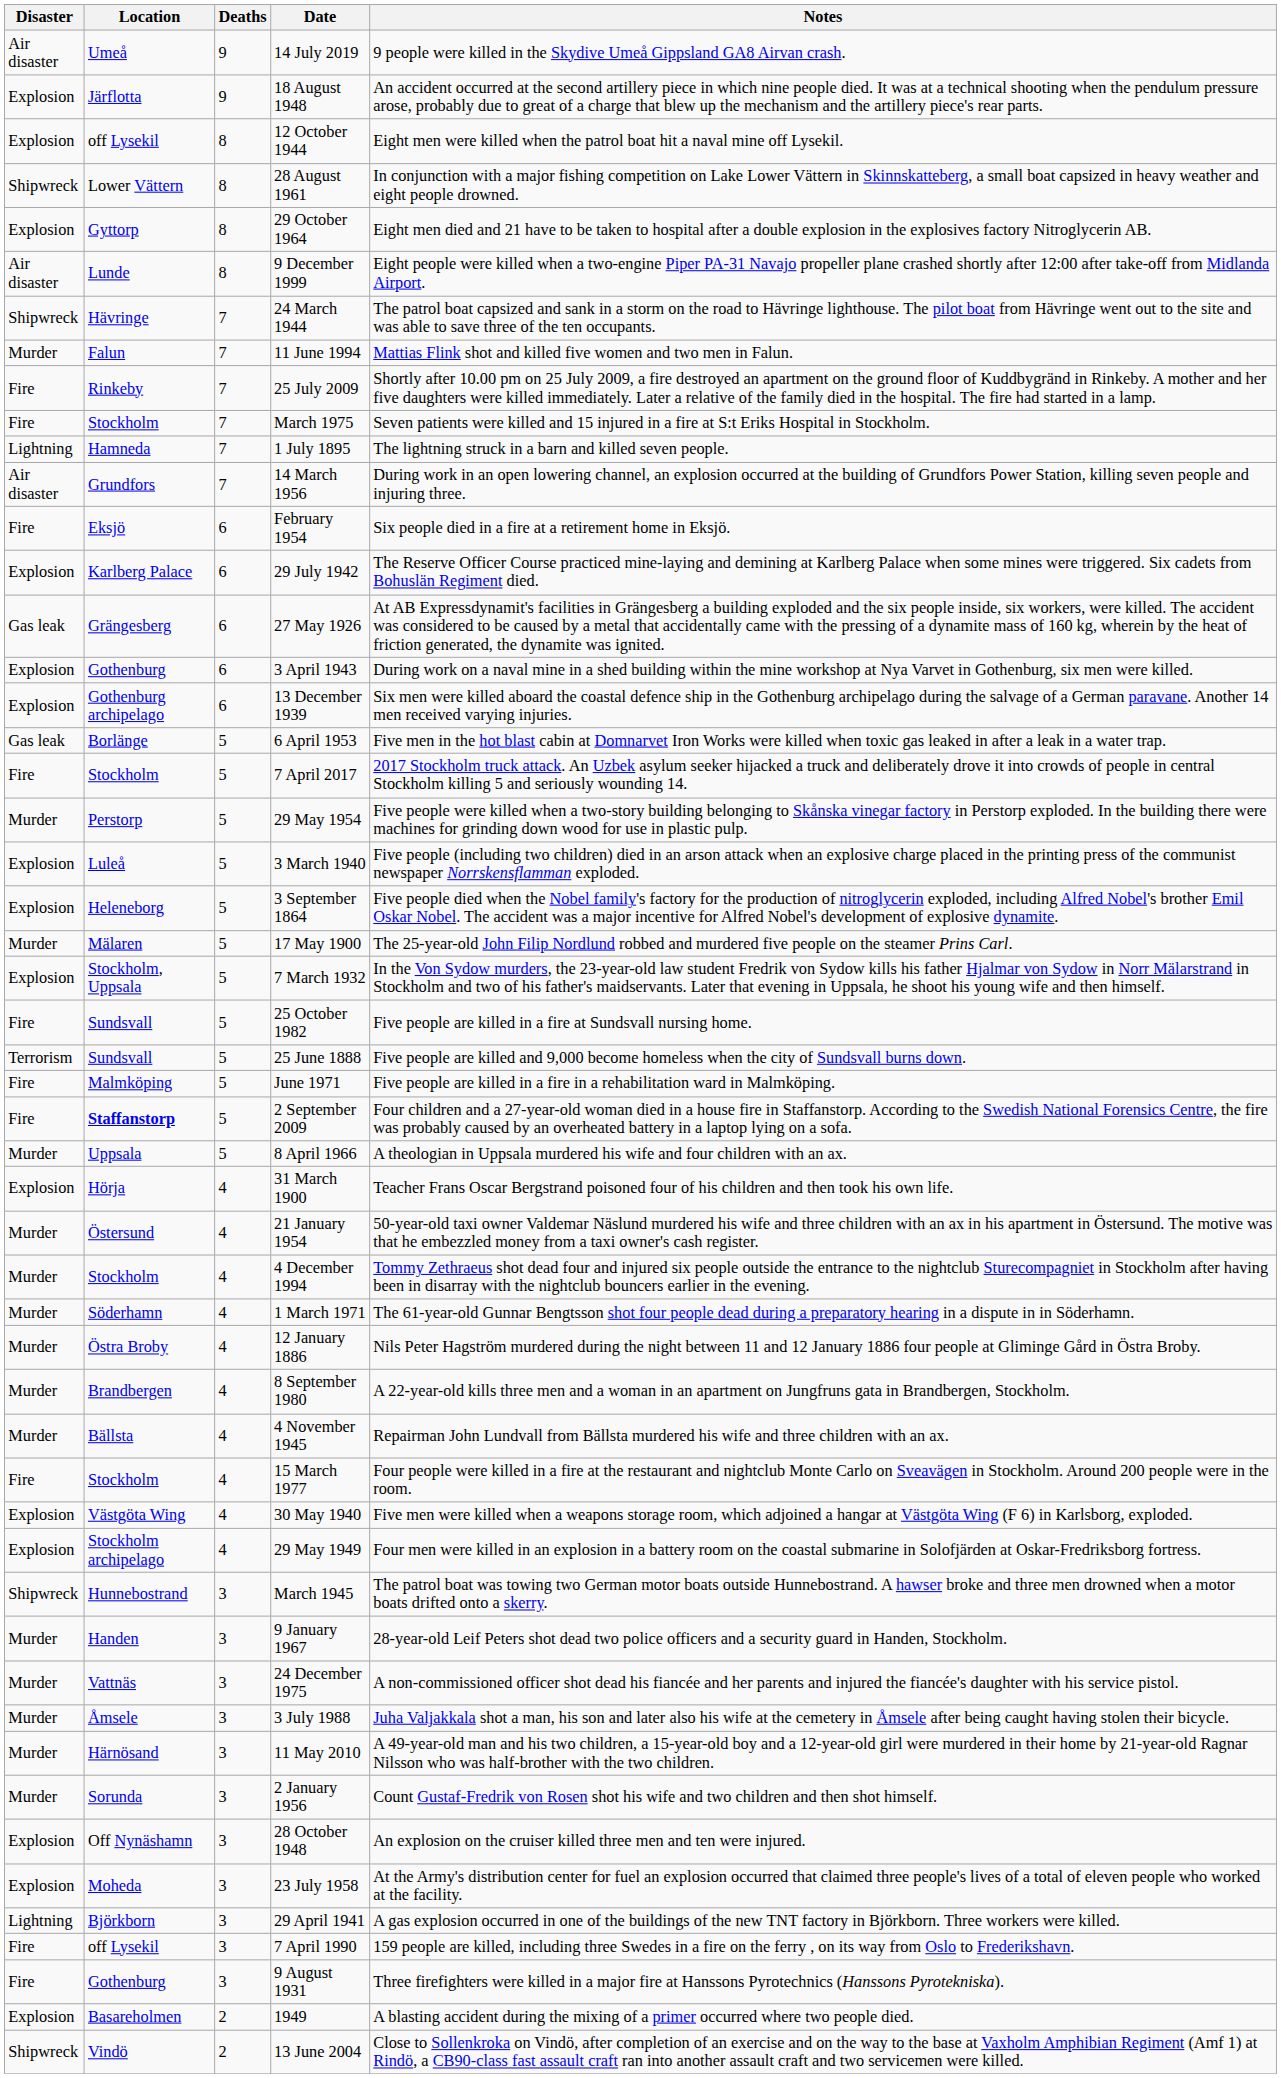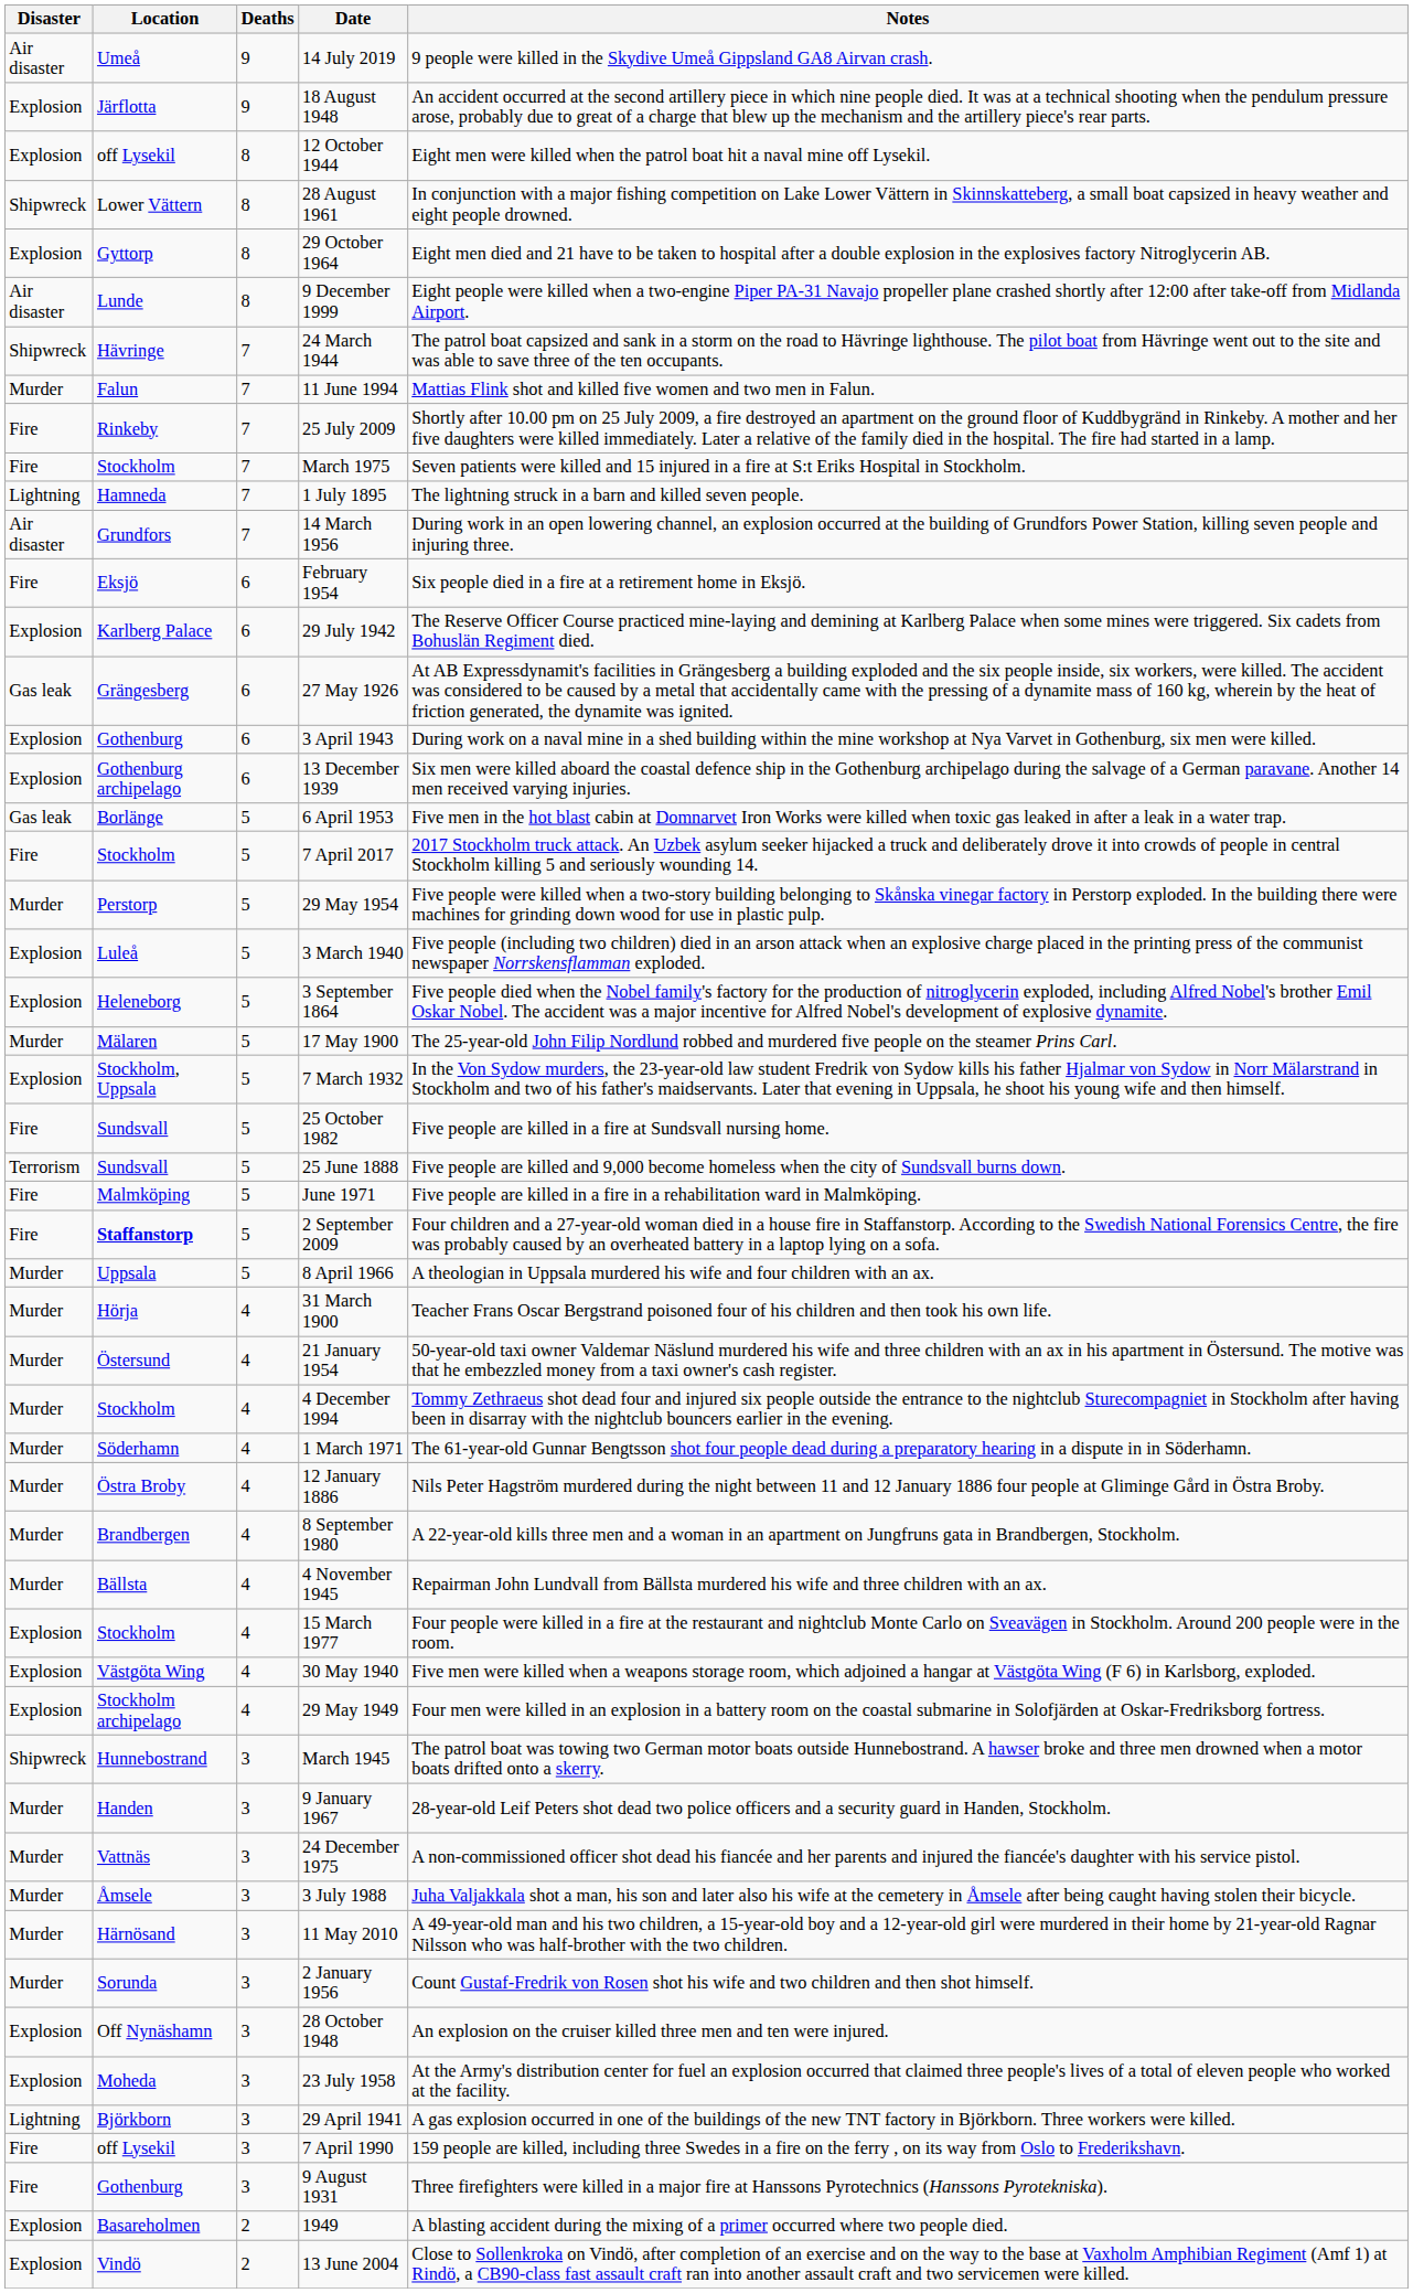31 March 1900 | Disaster: Explosion -> Murder
15 March 1977 | Disaster: Fire -> Explosion
13 June 2004 | Disaster: Shipwreck -> Explosion
